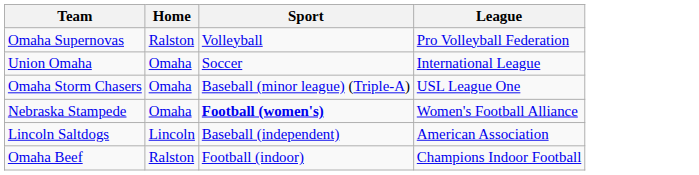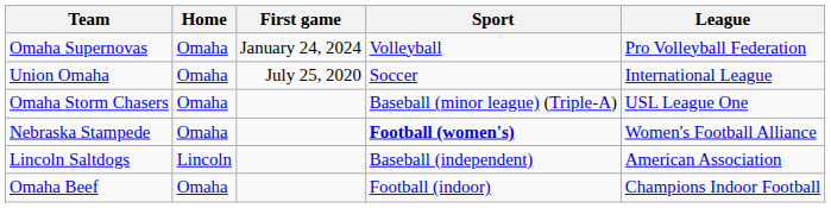+ column: First game | January 24, 2024 | July 25, 2020
Omaha Supernovas | Home: Ralston -> Omaha
Omaha Beef | Home: Ralston -> Omaha
